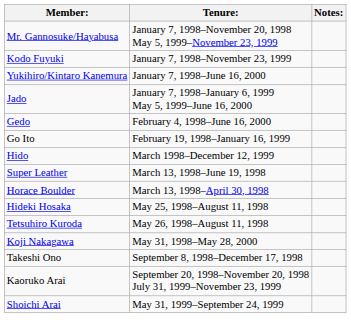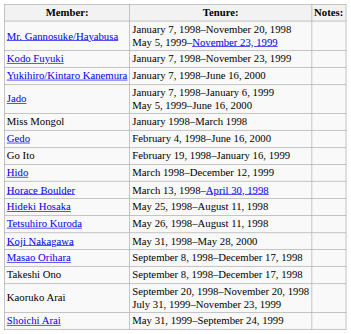+ row: Miss Mongol | January 1998–March 1998
- row: Super Leather | March 13, 1998–June 19, 1998
+ row: Masao Orihara | September 8, 1998–December 17, 1998
